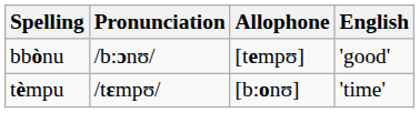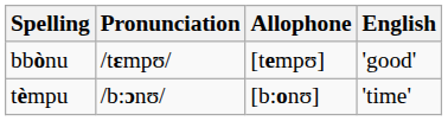bbònu | Pronunciation: /b:ɔnʊ/ -> /tɛmpʊ/
tèmpu | Pronunciation: /tɛmpʊ/ -> /b:ɔnʊ/
